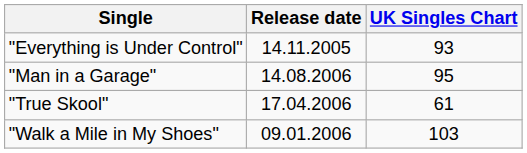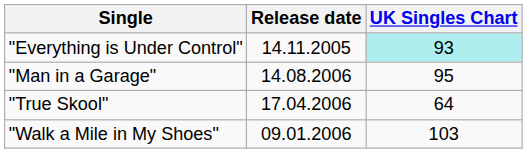"Everything is Under Control" | UK Singles Chart: no background -> paleturquoise background
"True Skool" | UK Singles Chart: 61 -> 64
